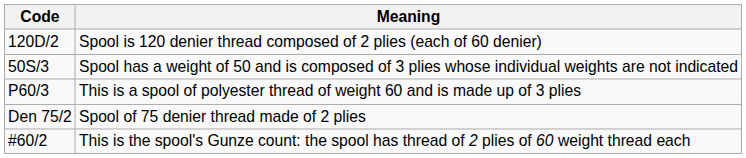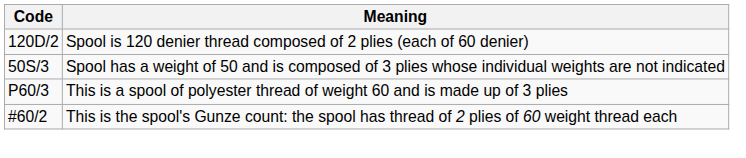- row: Den 75/2 | Spool of 75 denier thread made of 2 plies
